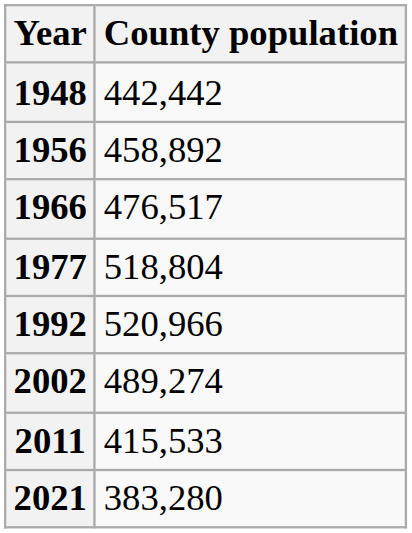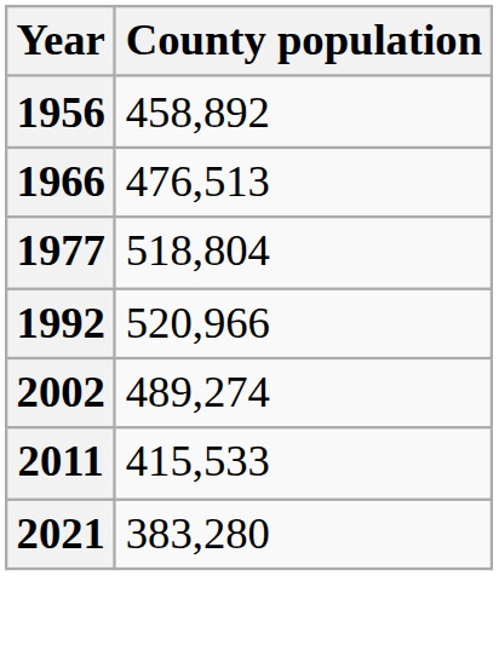- row: 1948 | 442,442
1966 | County population: 476,517 -> 476,513
